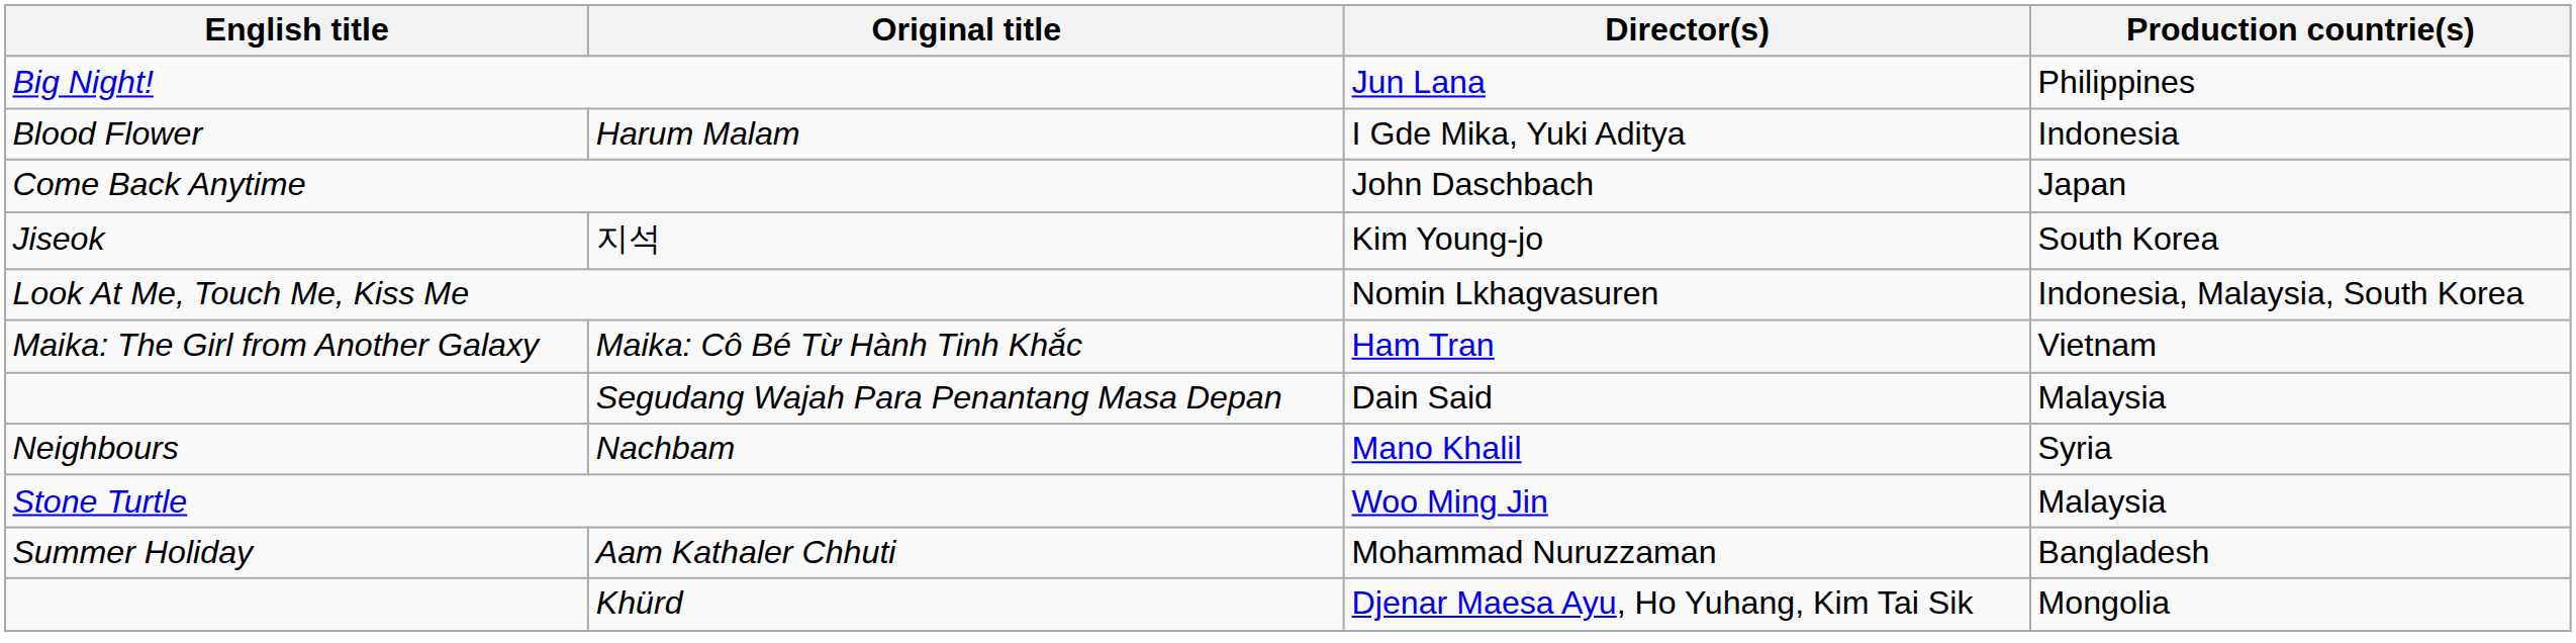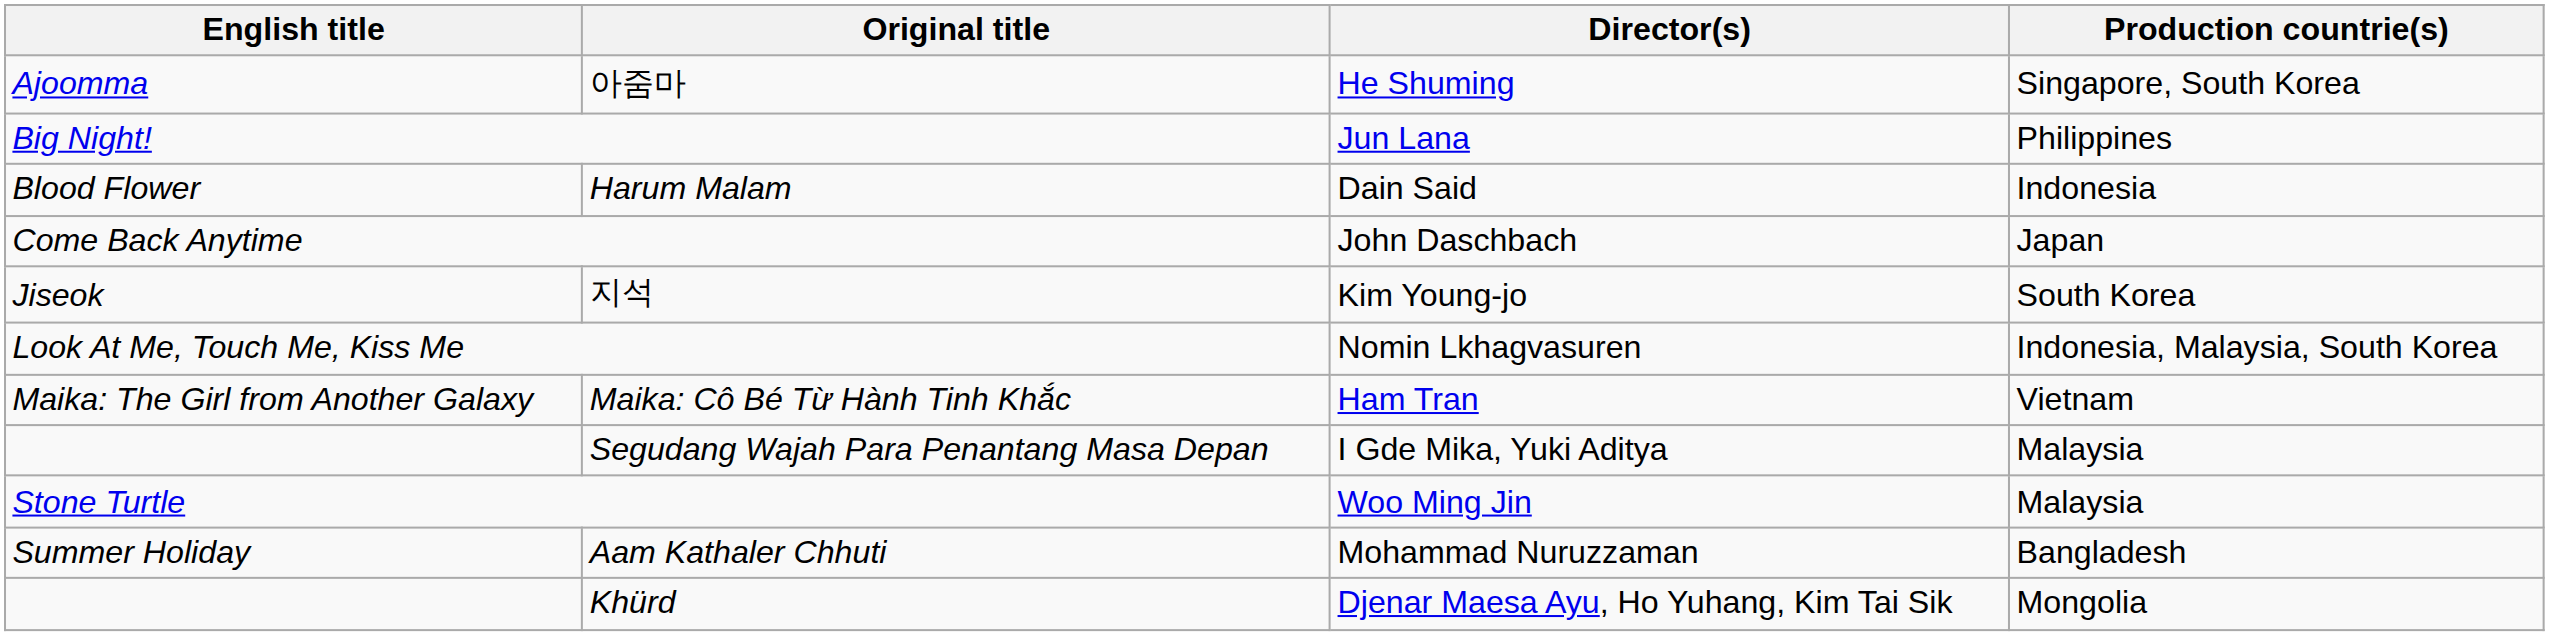+ row: Ajoomma | 아줌마 | He Shuming | Singapore, South Korea
Harum Malam | Director(s): I Gde Mika, Yuki Aditya -> Dain Said
Segudang Wajah Para Penantang Masa Depan | Director(s): Dain Said -> I Gde Mika, Yuki Aditya
- row: Neighbours | Nachbam | Mano Khalil | Syria
